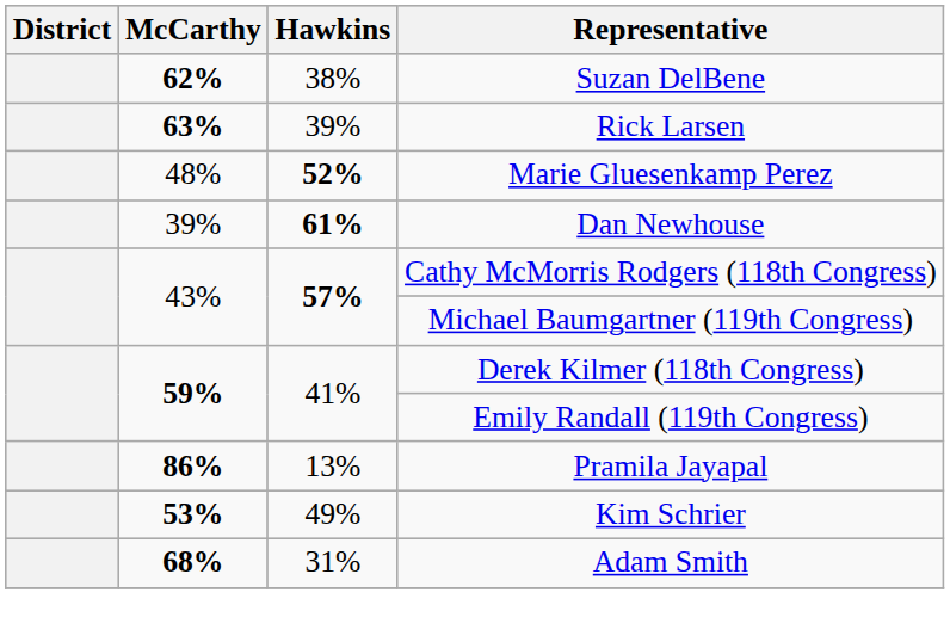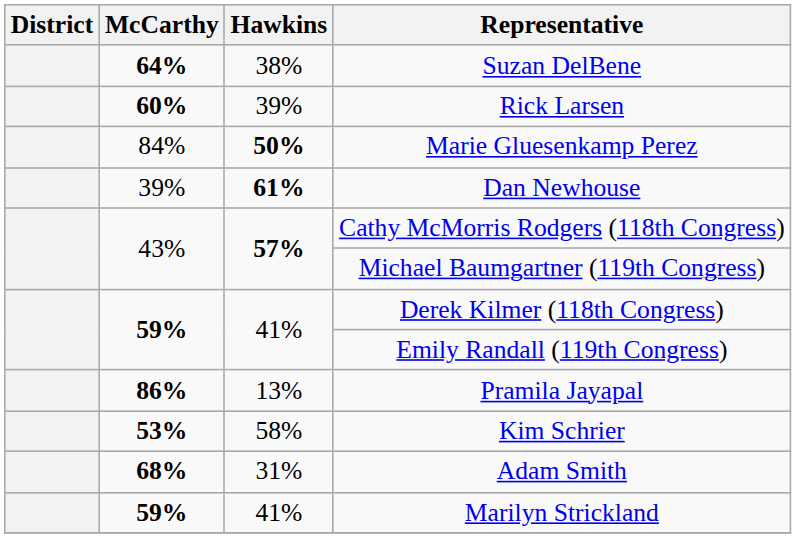Suzan DelBene | McCarthy: 62% -> 64%
Rick Larsen | McCarthy: 63% -> 60%
Marie Gluesenkamp Perez | McCarthy: 48% -> 84%
Marie Gluesenkamp Perez | Hawkins: 52% -> 50%
Kim Schrier | Hawkins: 49% -> 58%
+ row: 59% | 41% | Marilyn Strickland
